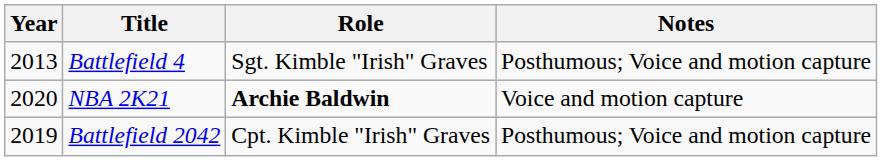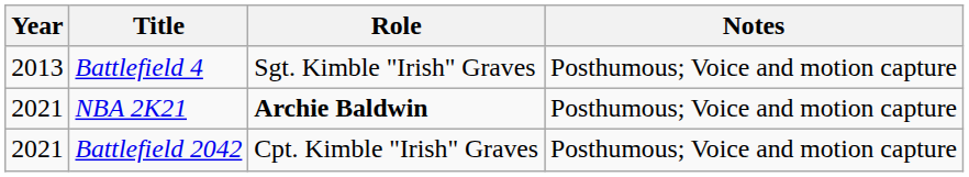NBA 2K21 | Year: 2020 -> 2021
NBA 2K21 | Notes: Voice and motion capture -> Posthumous; Voice and motion capture
Battlefield 2042 | Year: 2019 -> 2021
